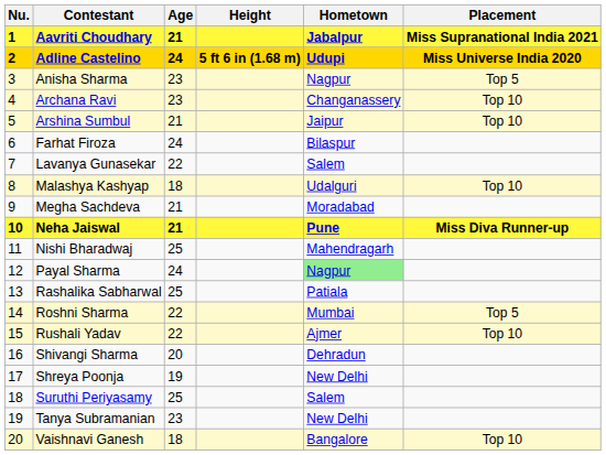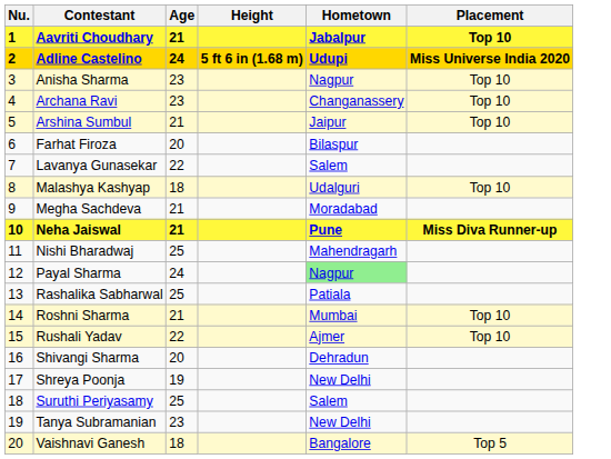Aavriti Choudhary | Placement: Miss Supranational India 2021 -> Top 10
Anisha Sharma | Placement: Top 5 -> Top 10
Farhat Firoza | Age: 24 -> 20
Roshni Sharma | Age: 22 -> 21
Roshni Sharma | Placement: Top 5 -> Top 10
Vaishnavi Ganesh | Placement: Top 10 -> Top 5
